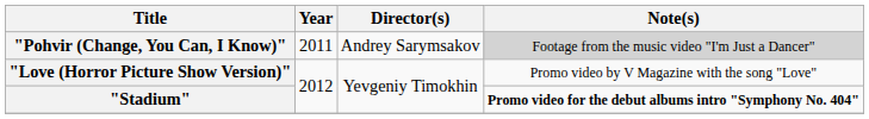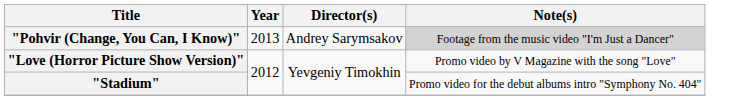"Pohvir (Change, You Can, I Know)" | Year: 2011 -> 2013
"Stadium" | Note(s): bold -> normal
